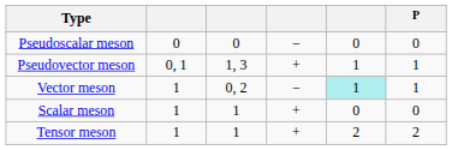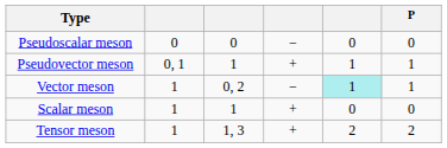Pseudovector meson | column 3: 1, 3 -> 1
Tensor meson | column 3: 1 -> 1, 3
